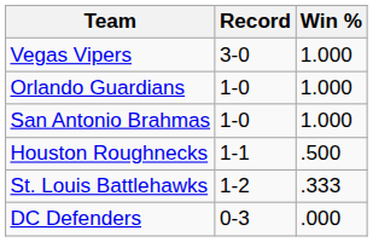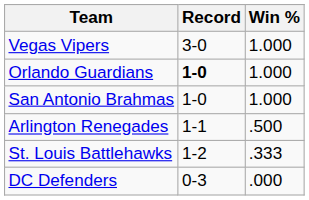Orlando Guardians | Record: normal -> bold
- row: Houston Roughnecks | 1-1 | .500
+ row: Arlington Renegades | 1-1 | .500
